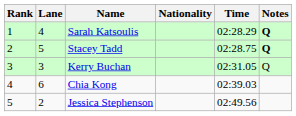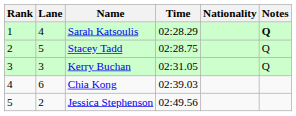columns swapped: Nationality <-> Time
Stacey Tadd | Notes: bold -> normal
